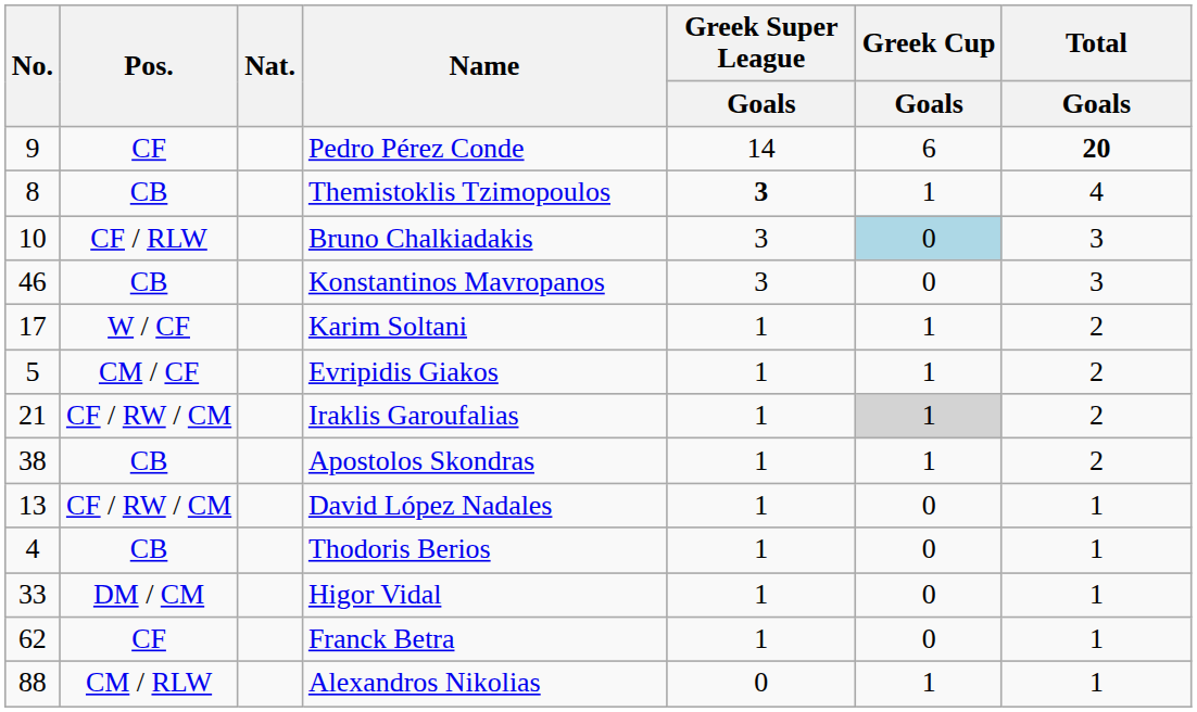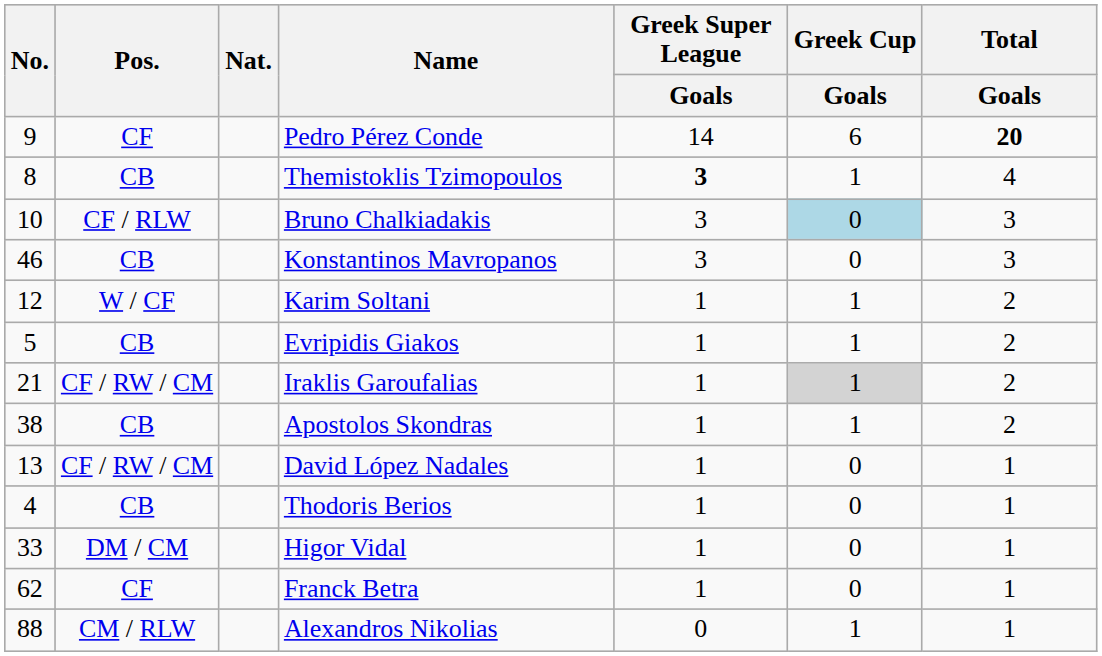Karim Soltani | No.: 17 -> 12
Evripidis Giakos | Pos.: CM / CF -> CB
